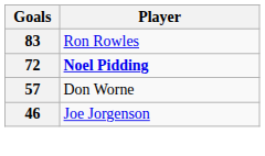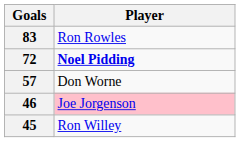46 | Player: no background -> pink background
+ row: 45 | Ron Willey
